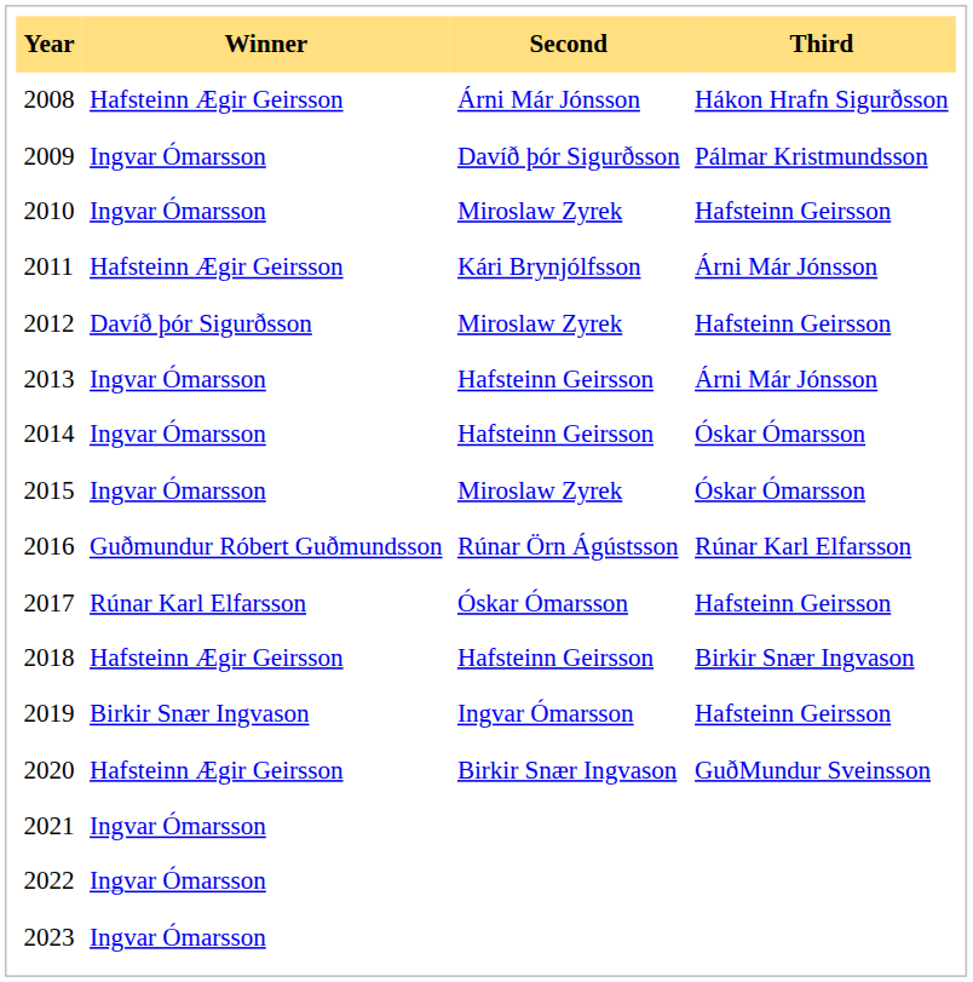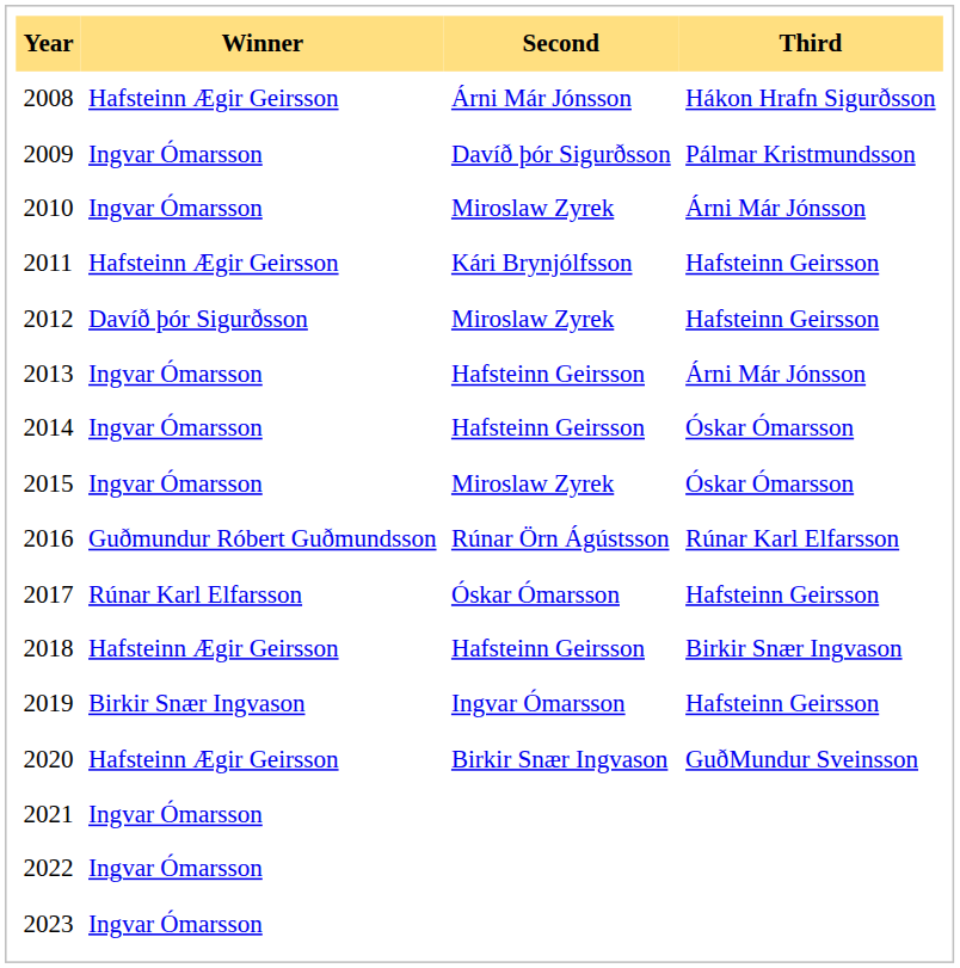2010 | Third: Hafsteinn Geirsson -> Árni Már Jónsson
2011 | Third: Árni Már Jónsson -> Hafsteinn Geirsson
